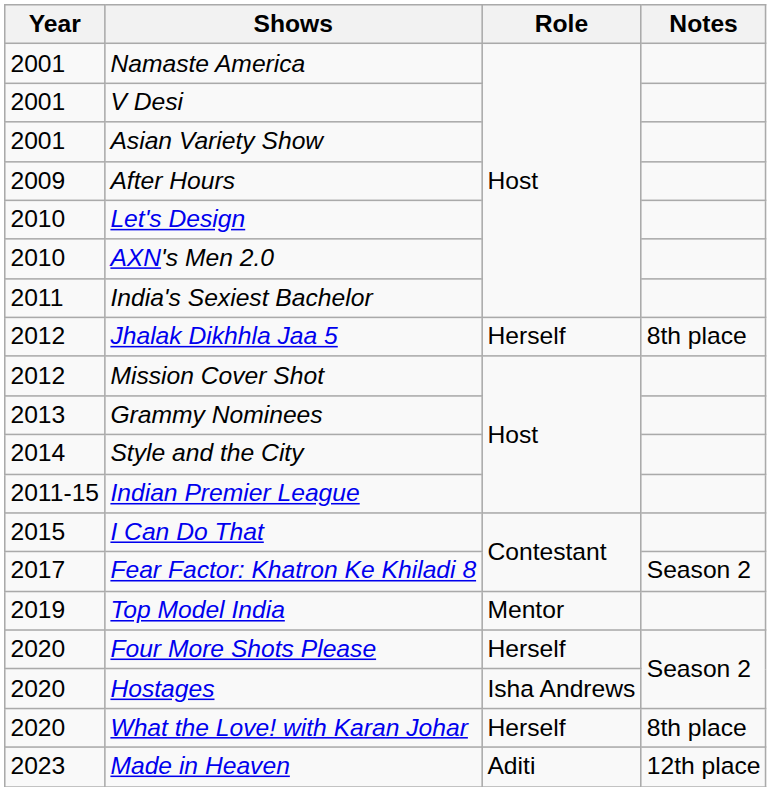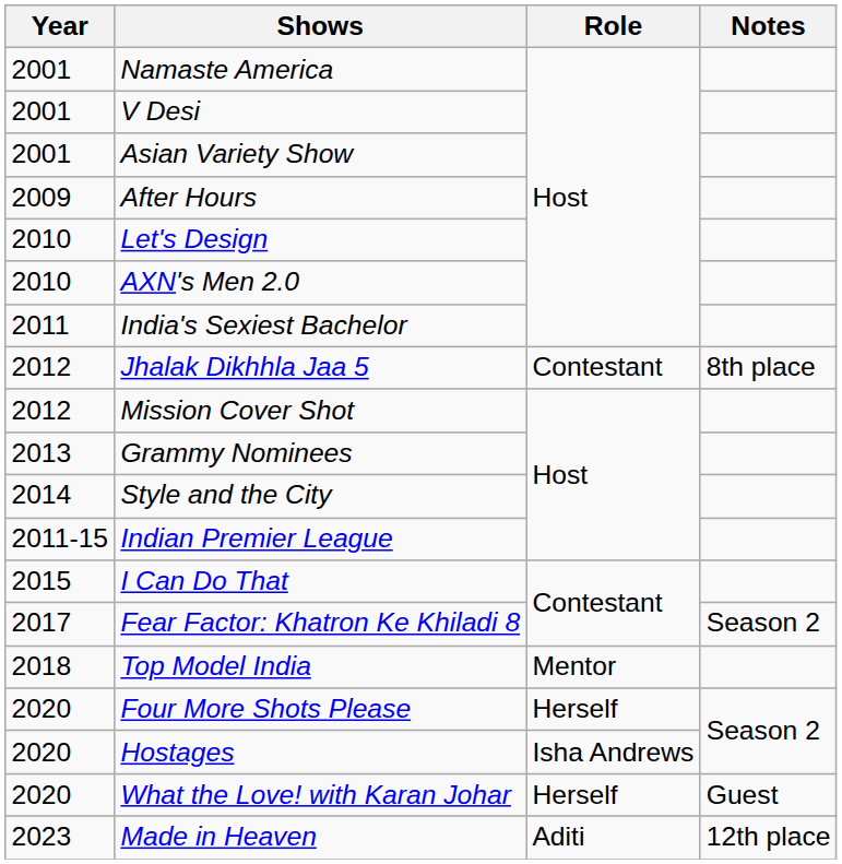Jhalak Dikhhla Jaa 5 | Role: Herself -> Contestant
Top Model India | Year: 2019 -> 2018
What the Love! with Karan Johar | Notes: 8th place -> Guest
